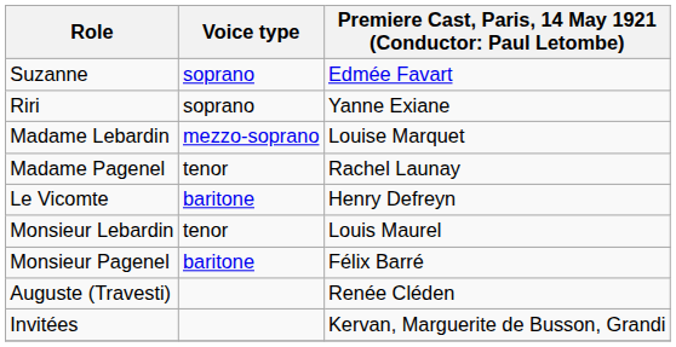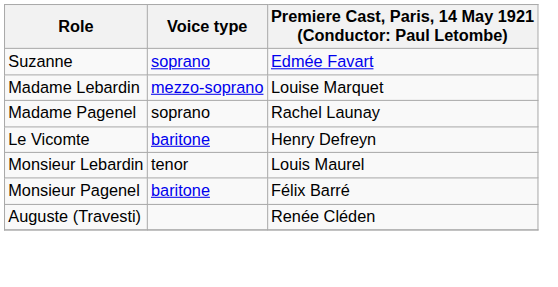- row: Riri | soprano | Yanne Exiane
Madame Pagenel | Voice type: tenor -> soprano
- row: Invitées | Kervan, Marguerite de Busson, Grandi
